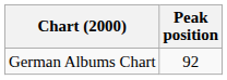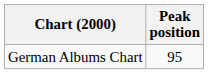German Albums Chart | Peak position: 92 -> 95
